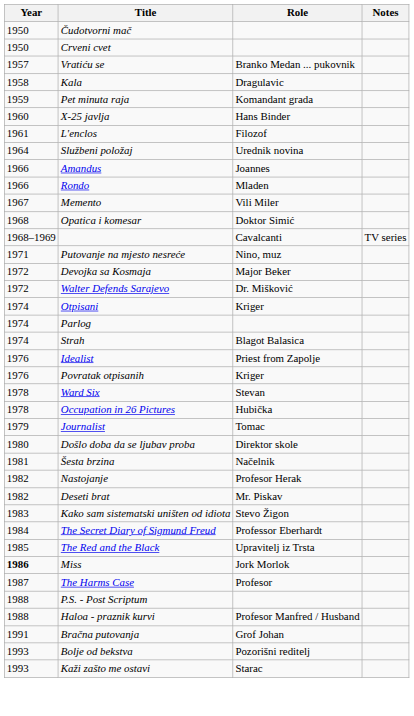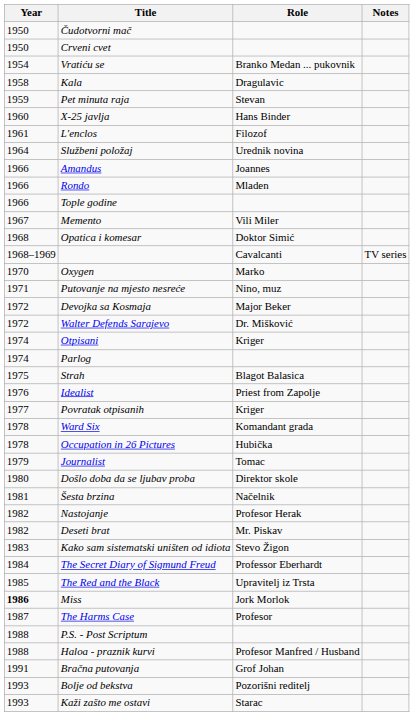Vratiću se | Year: 1957 -> 1954
Pet minuta raja | Role: Komandant grada -> Stevan
+ row: 1966 | Tople godine
+ row: 1970 | Oxygen | Marko
Strah | Year: 1974 -> 1975
Povratak otpisanih | Year: 1976 -> 1977
Ward Six | Role: Stevan -> Komandant grada
